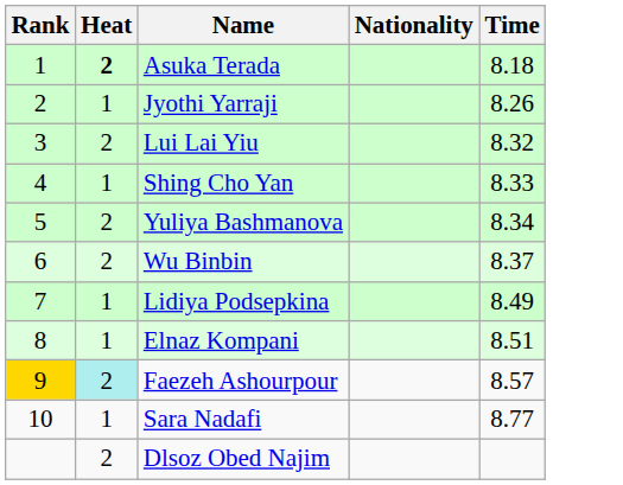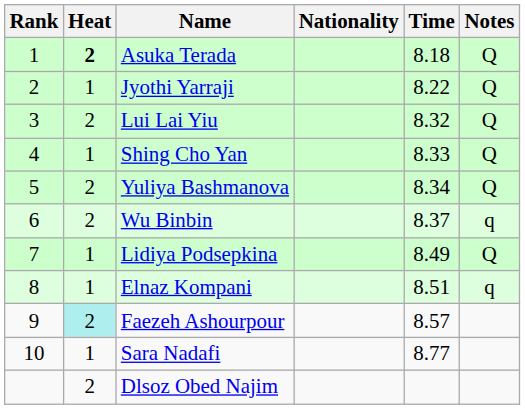+ column: Notes | Q | Q | Q | Q | Q | q | Q | q
Jyothi Yarraji | Time: 8.26 -> 8.22
Faezeh Ashourpour | Rank: gold background -> no background
